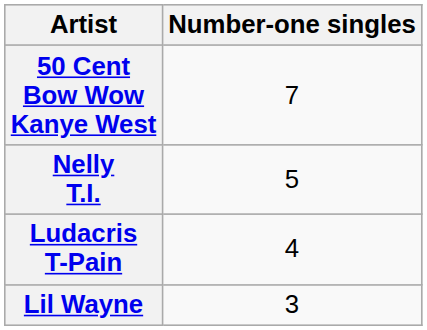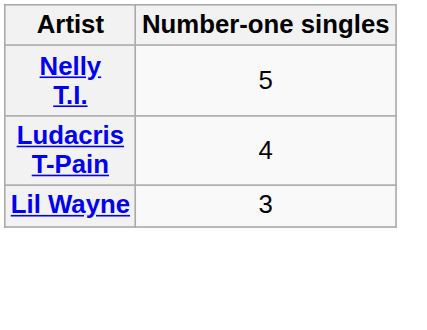- row: 50 Cent Bow Wow Kanye West | 7
